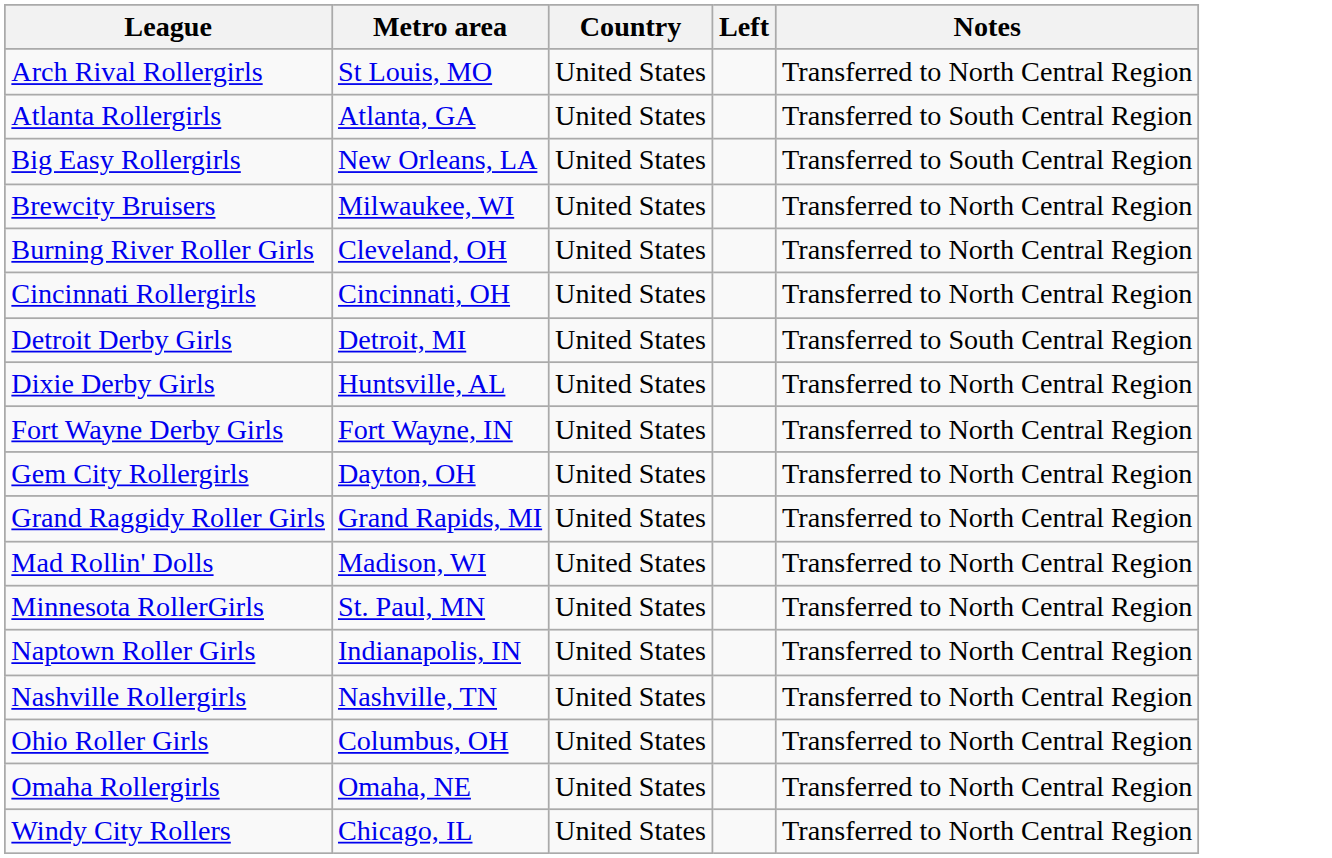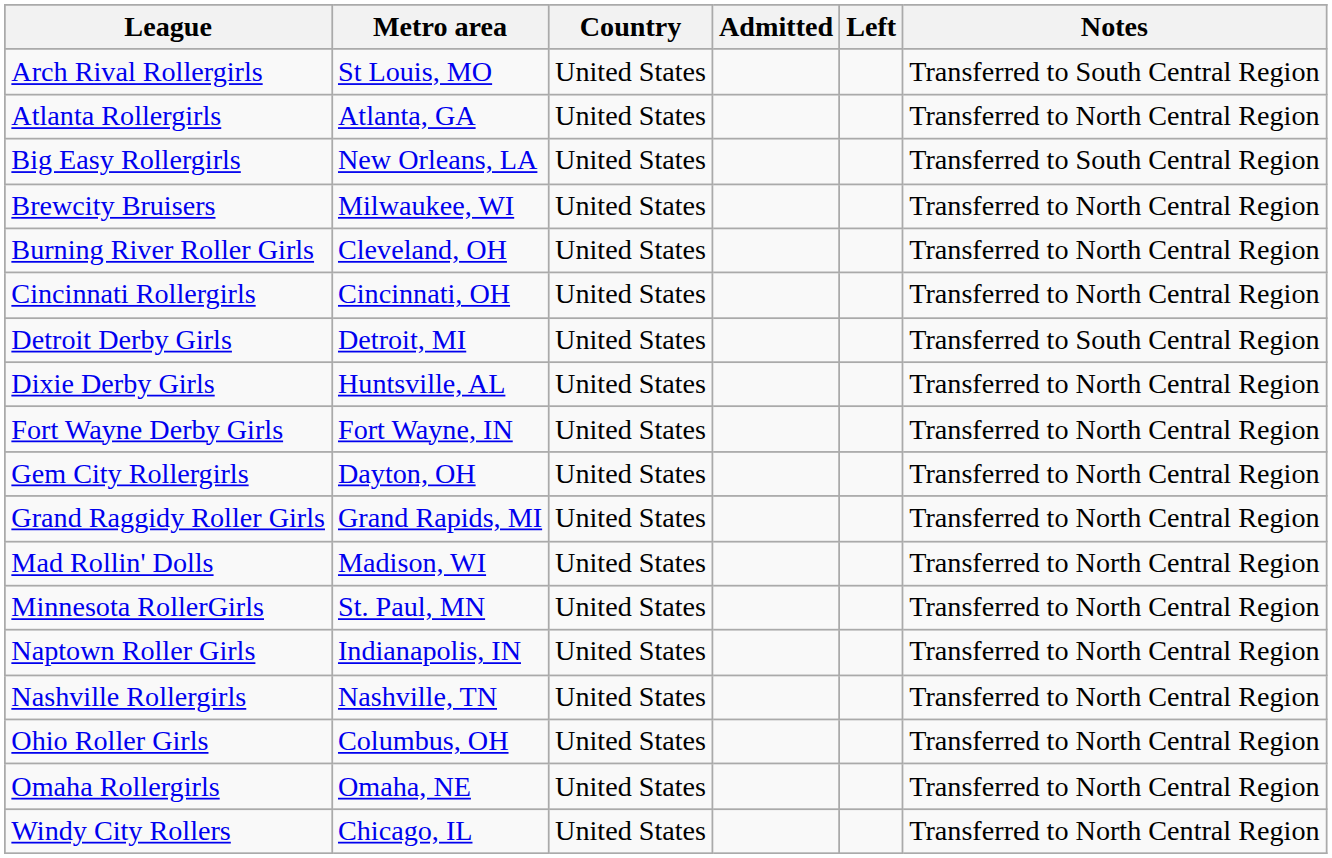+ column: Admitted
Arch Rival Rollergirls | Notes: Transferred to North Central Region -> Transferred to South Central Region
Atlanta Rollergirls | Notes: Transferred to South Central Region -> Transferred to North Central Region
